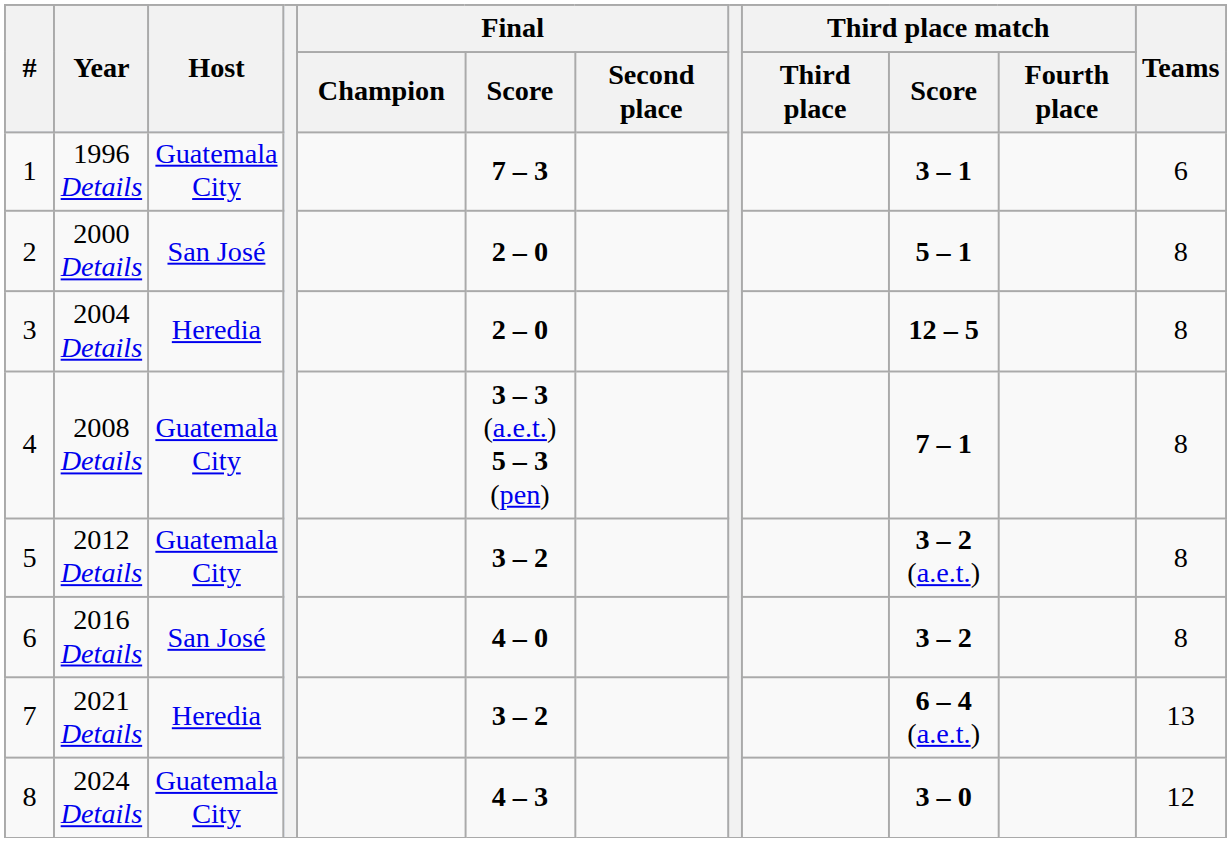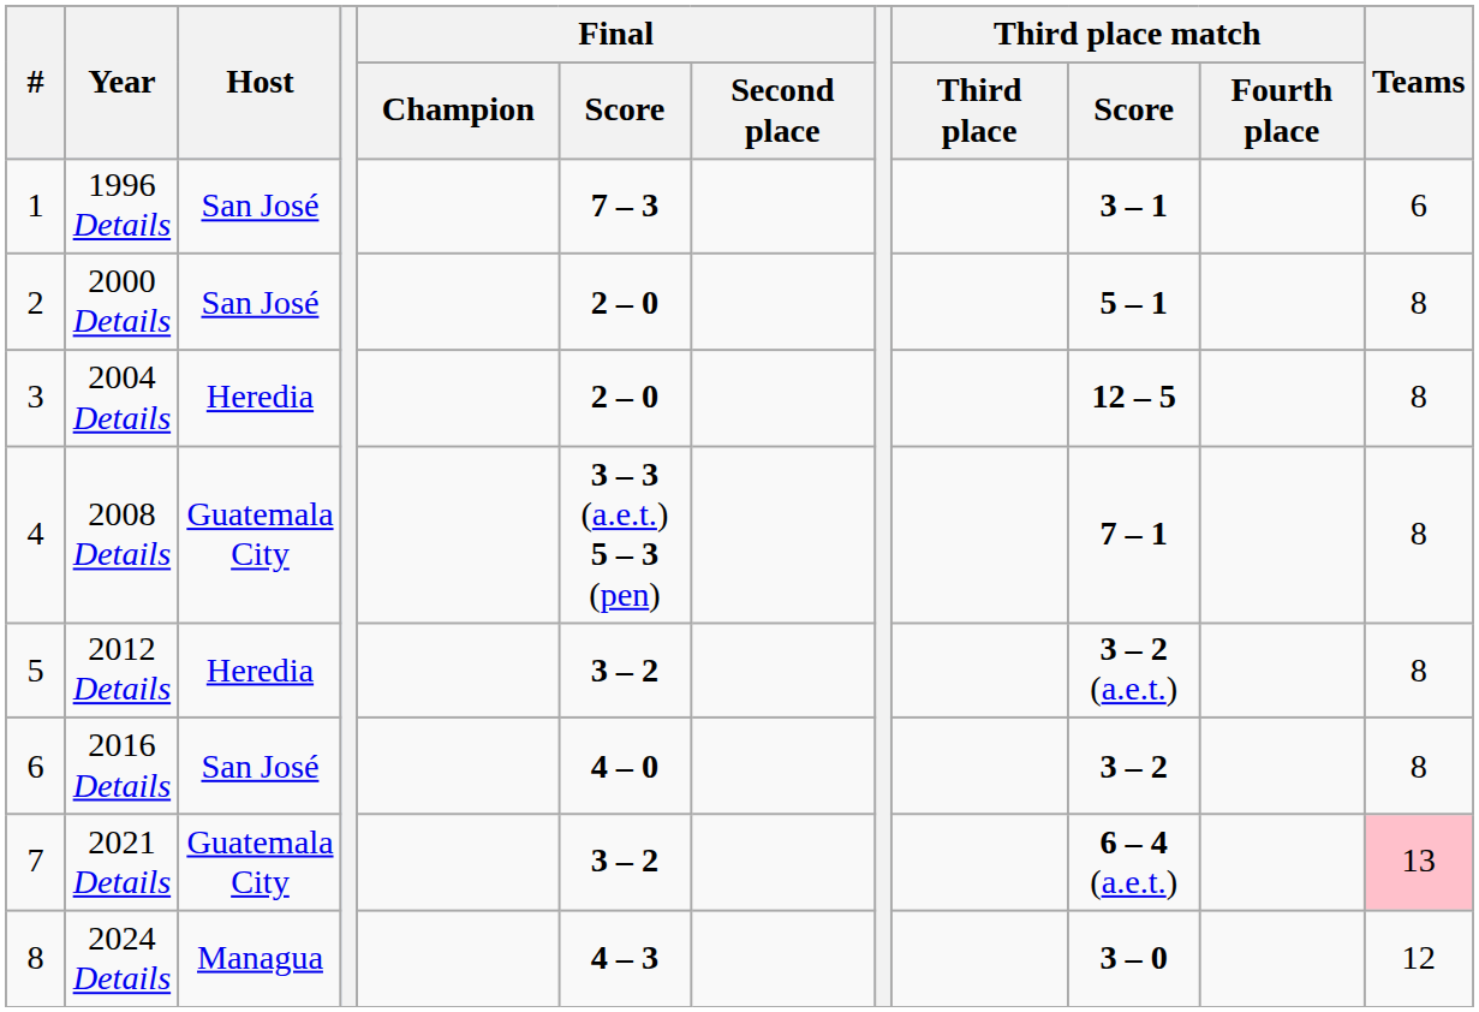1996 Details | Host: Guatemala City -> San José
2012 Details | Host: Guatemala City -> Heredia
2021 Details | Host: Heredia -> Guatemala City
2021 Details | Teams: no background -> pink background
2024 Details | Host: Guatemala City -> Managua
